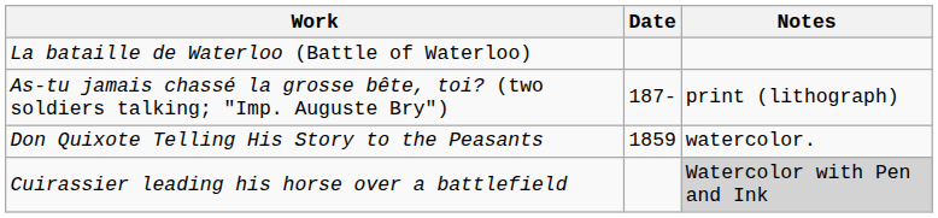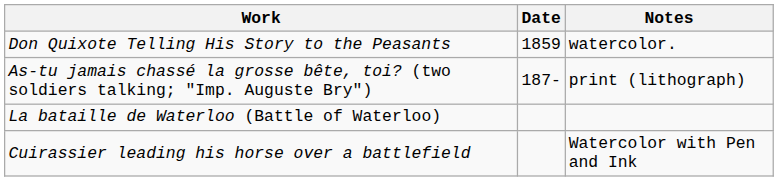rows swapped: Don Quixote Telling His Story to the Peasants <-> La bataille de Waterloo (Battle of Waterloo)
Cuirassier leading his horse over a battlefield | Notes: lightgrey background -> no background
